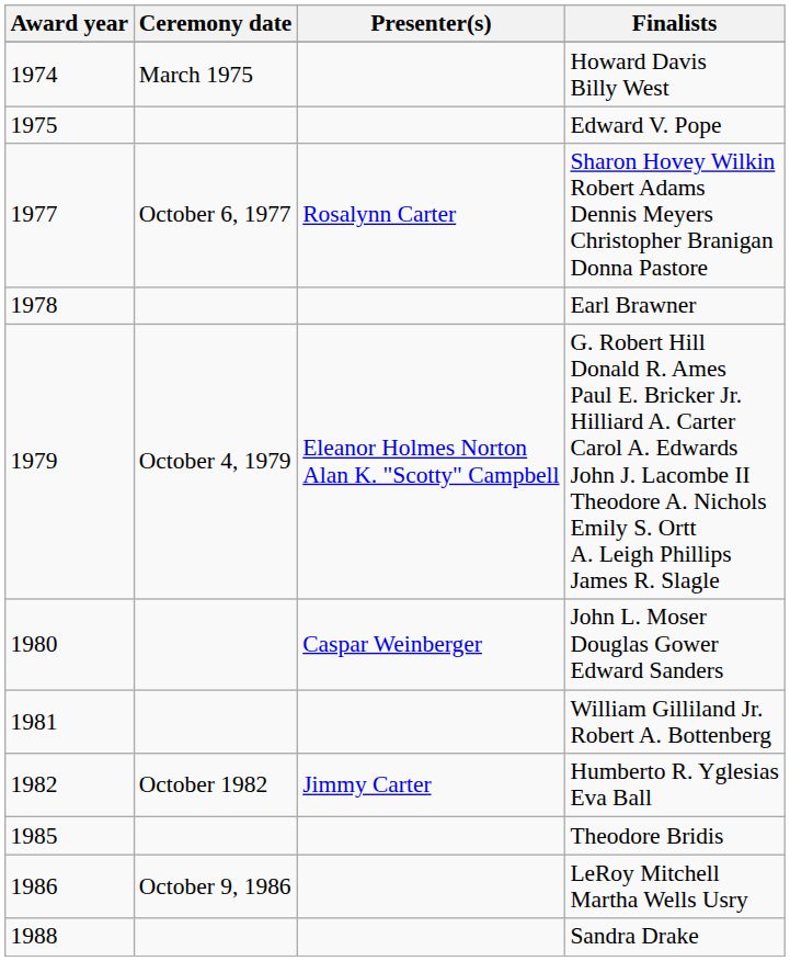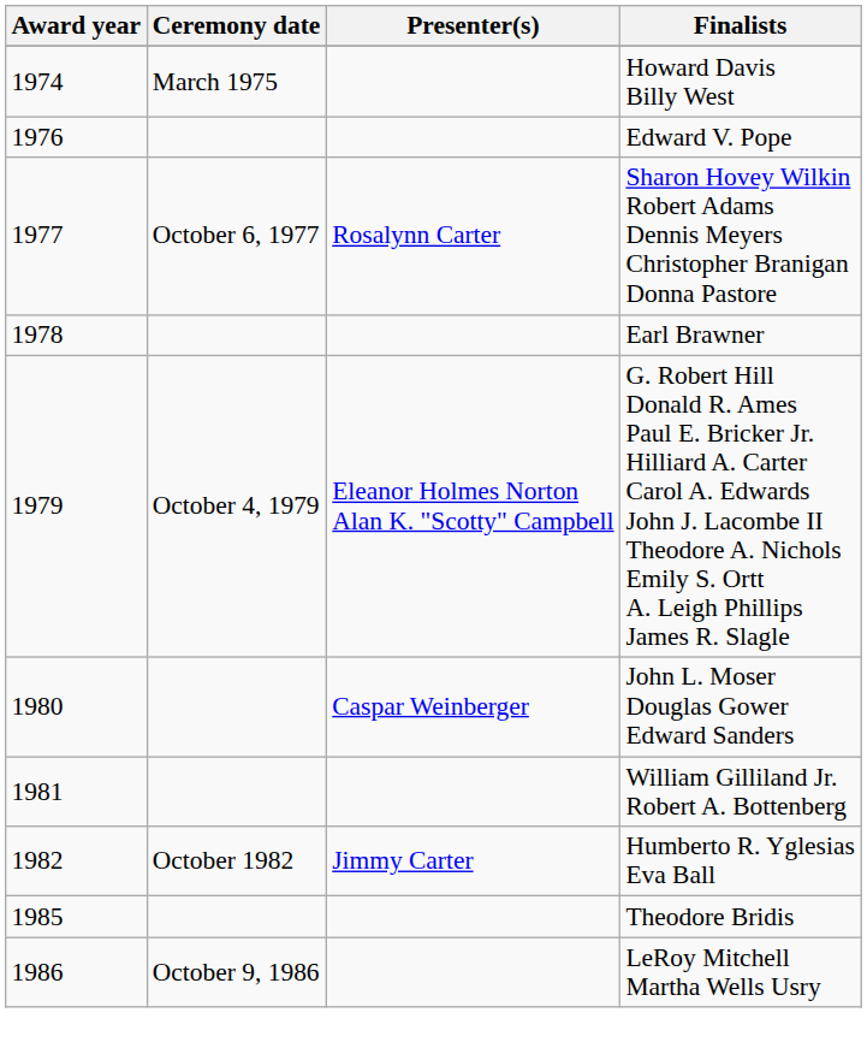Edward V. Pope | Award year: 1975 -> 1976
- row: 1988 | Sandra Drake
